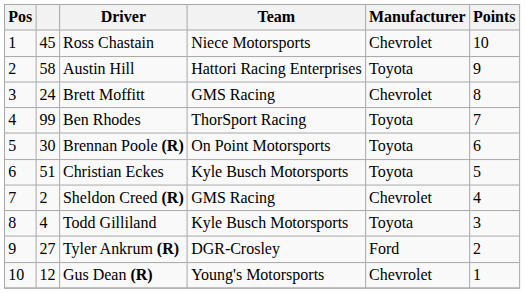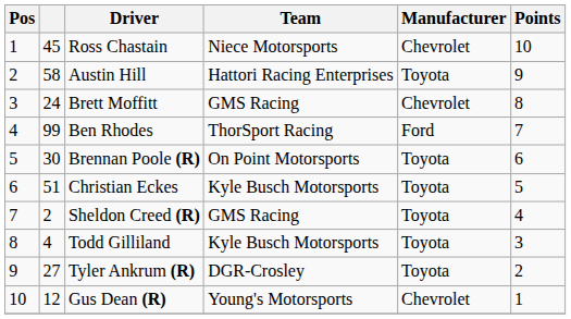Ben Rhodes | Manufacturer: Toyota -> Ford
Sheldon Creed (R) | Manufacturer: Chevrolet -> Toyota
Tyler Ankrum (R) | Manufacturer: Ford -> Toyota
